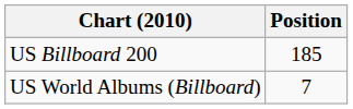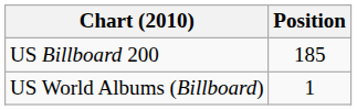US World Albums (Billboard) | Position: 7 -> 1
